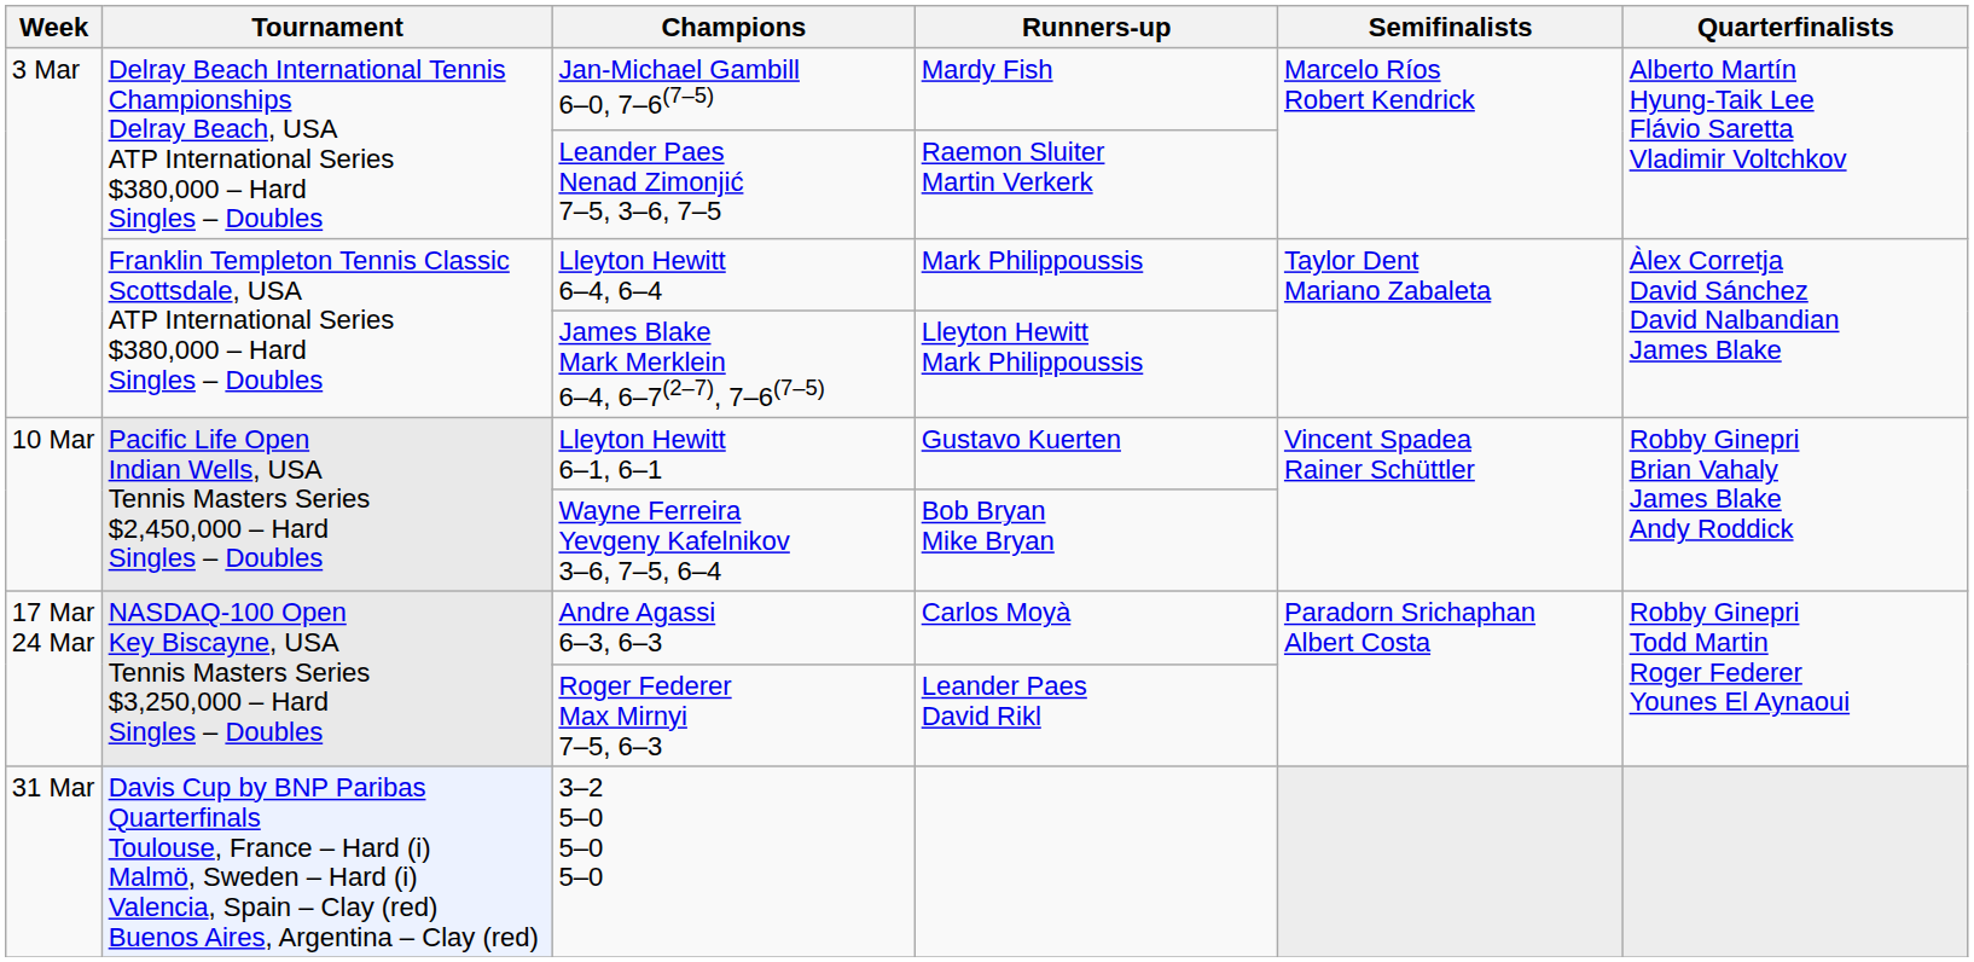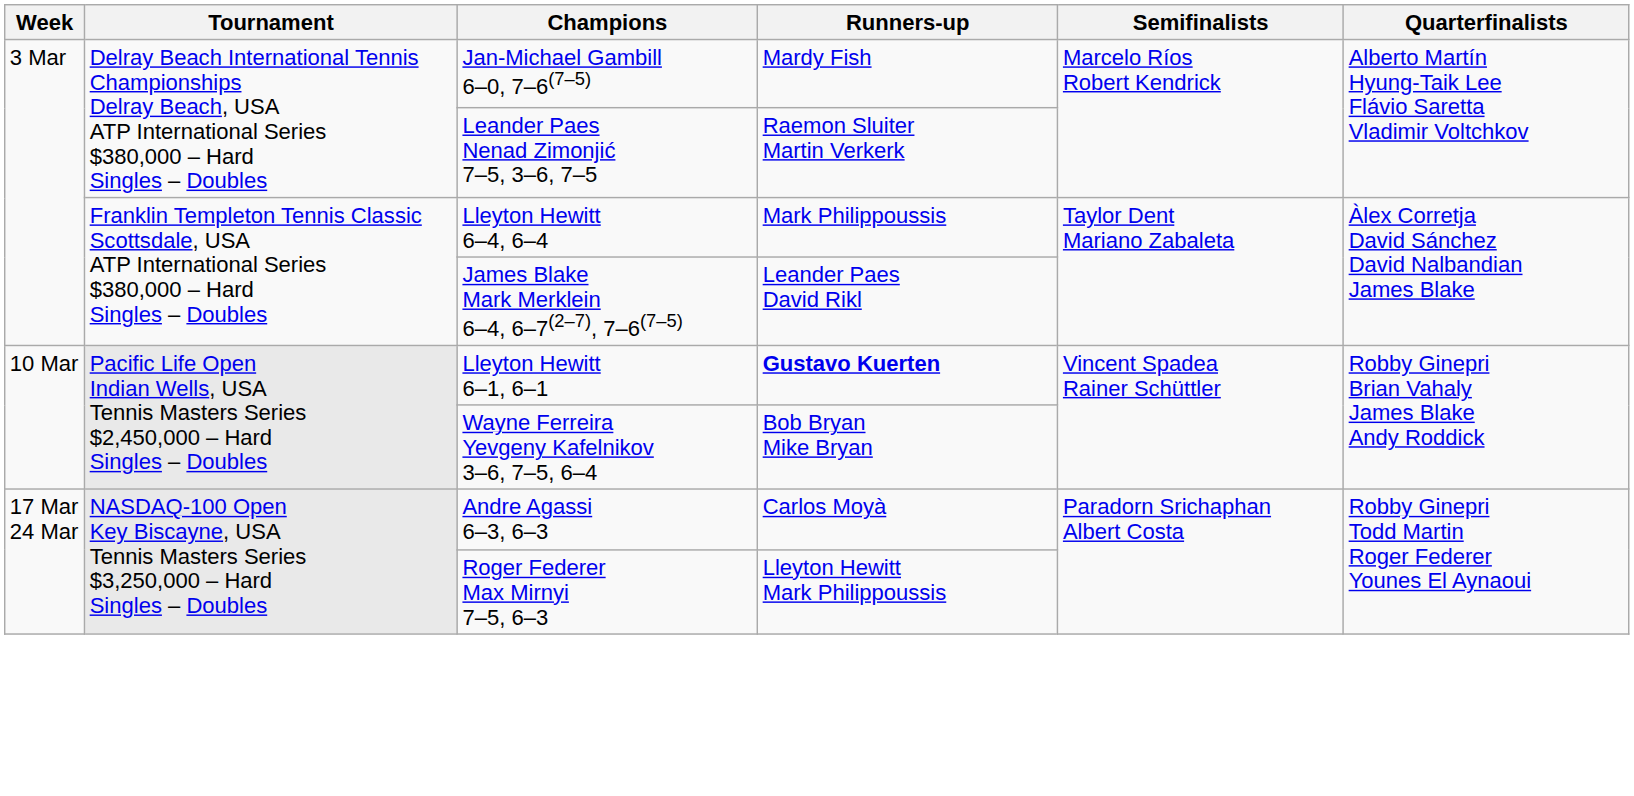James Blake Mark Merklein 6–4, 6–7(2–7), 7–6(7–5) | Runners-up: Lleyton Hewitt Mark Philippoussis -> Leander Paes David Rikl
Lleyton Hewitt 6–1, 6–1 | Runners-up: normal -> bold
Roger Federer Max Mirnyi 7–5, 6–3 | Runners-up: Leander Paes David Rikl -> Lleyton Hewitt Mark Philippoussis
- row: 31 Mar | Davis Cup by BNP Paribas Quarterfinals Toulouse, France – Hard (i) Malmö, Sweden – Hard (i) Valencia, Spain – Clay (red) Buenos Aires, Argentina – Clay (red) | 3–2 5–0 5–0 5–0
